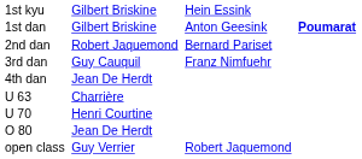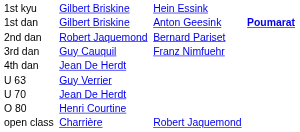U 63 | column 2: Charrière -> Guy Verrier
U 70 | column 2: Henri Courtine -> Jean De Herdt
O 80 | column 2: Jean De Herdt -> Henri Courtine
open class | column 2: Guy Verrier -> Charrière
